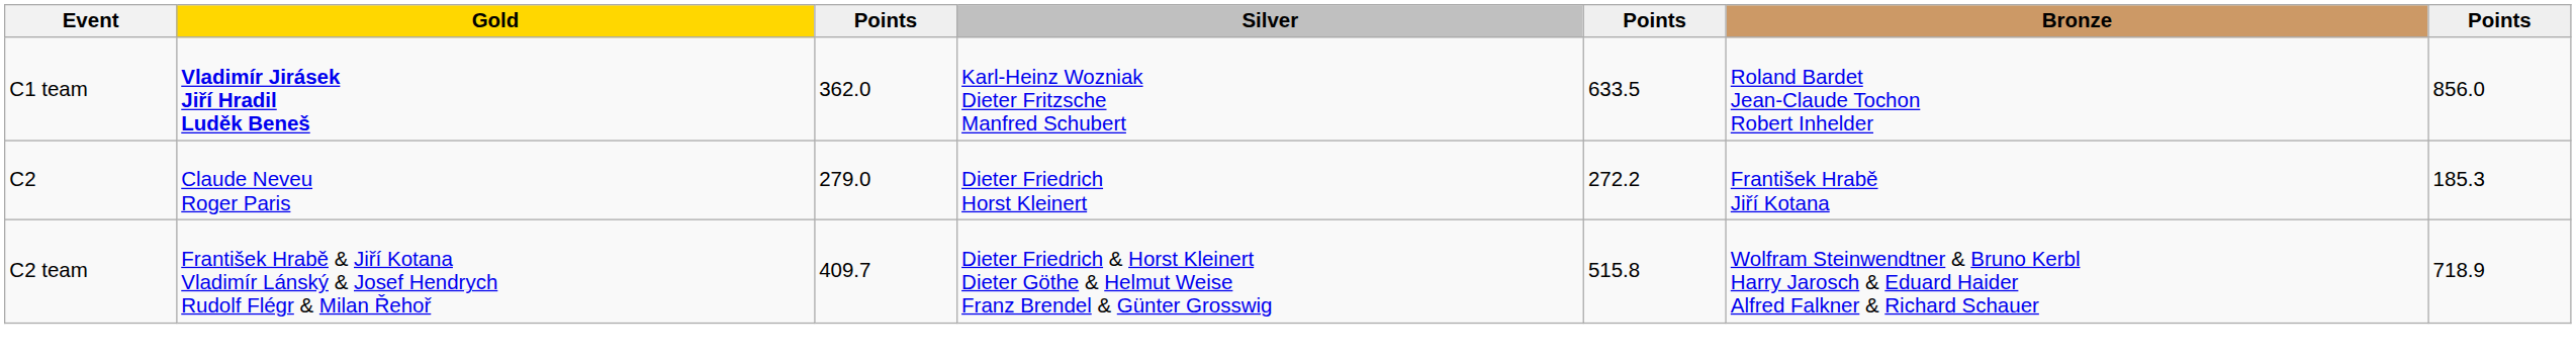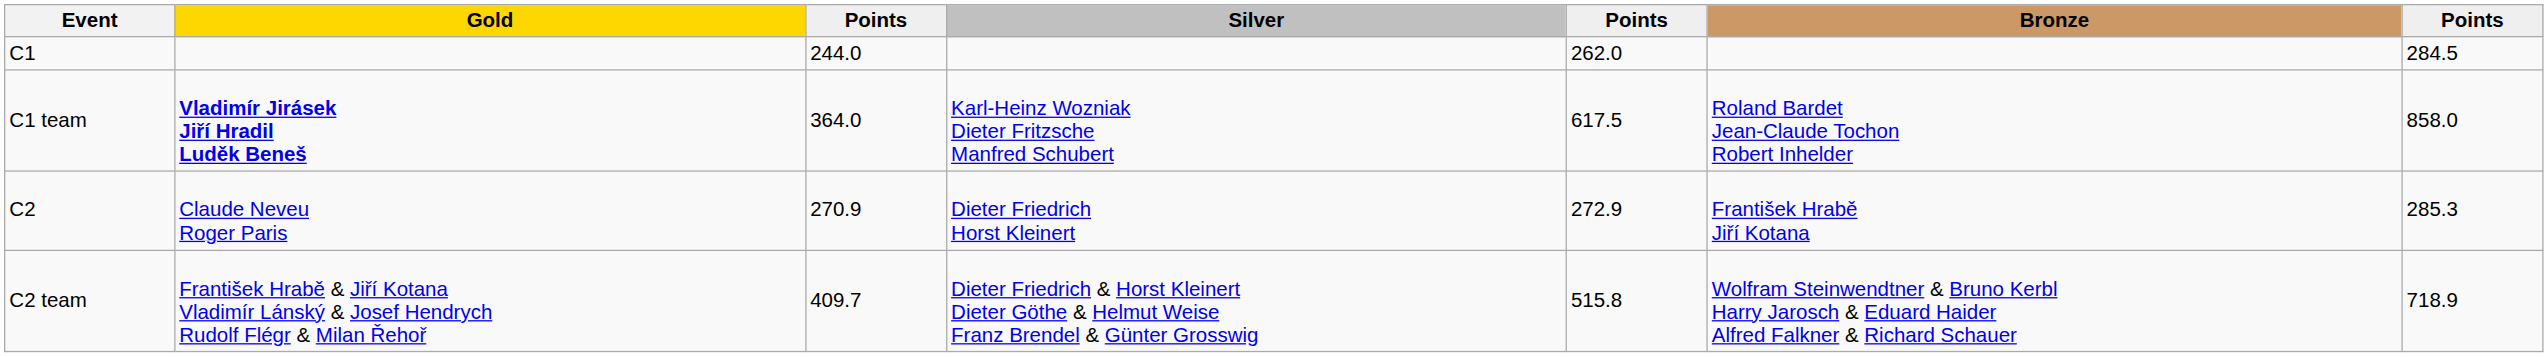+ row: C1 | 244.0 | 262.0 | 284.5
C1 team | column 3: 362.0 -> 364.0
C1 team | column 5: 633.5 -> 617.5
C1 team | column 7: 856.0 -> 858.0
C2 | column 3: 279.0 -> 270.9
C2 | column 5: 272.2 -> 272.9
C2 | column 7: 185.3 -> 285.3
